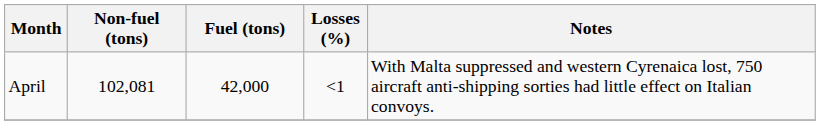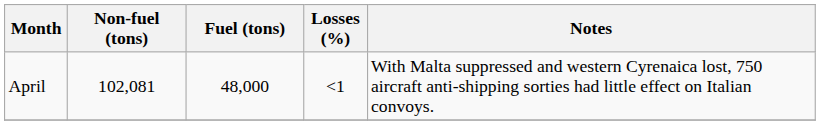April | Fuel (tons): 42,000 -> 48,000
